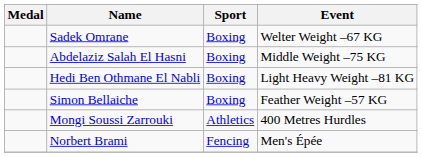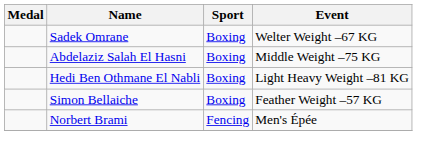- row: Mongi Soussi Zarrouki | Athletics | 400 Metres Hurdles
